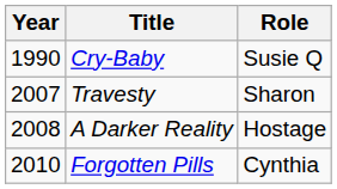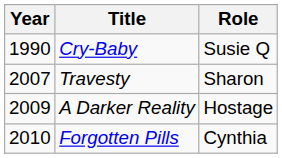A Darker Reality | Year: 2008 -> 2009
